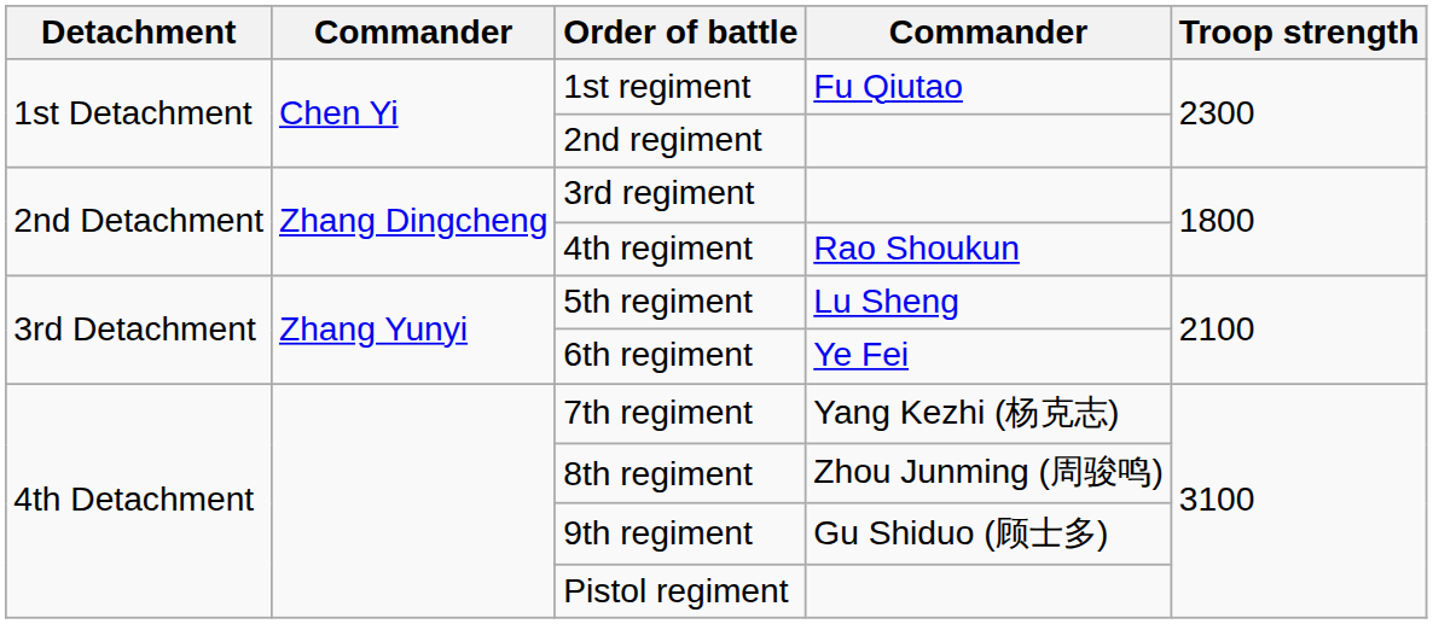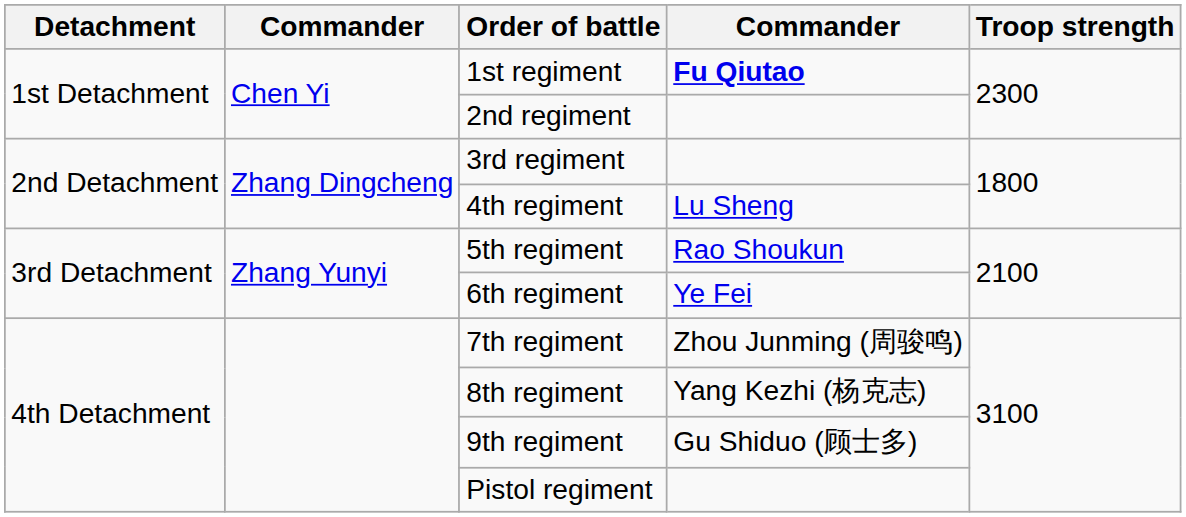1st regiment | column 4: normal -> bold
4th regiment | column 4: Rao Shoukun -> Lu Sheng
5th regiment | column 4: Lu Sheng -> Rao Shoukun
7th regiment | column 4: Yang Kezhi (杨克志) -> Zhou Junming (周骏鸣)
8th regiment | column 4: Zhou Junming (周骏鸣) -> Yang Kezhi (杨克志)
